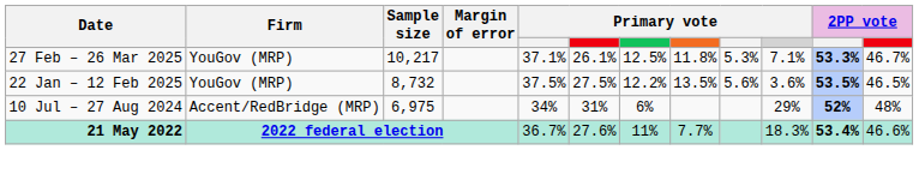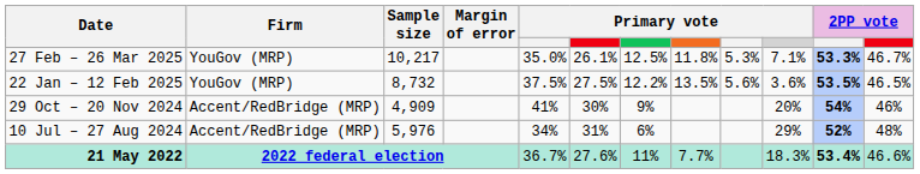27 Feb – 26 Mar 2025 | column 5: 37.1% -> 35.0%
+ row: 29 Oct – 20 Nov 2024 | Accent/RedBridge (MRP) | 4,909 | 41% | 30% | 9% | 20% | 54% | 46%
10 Jul – 27 Aug 2024 | Sample size: 6,975 -> 5,976
